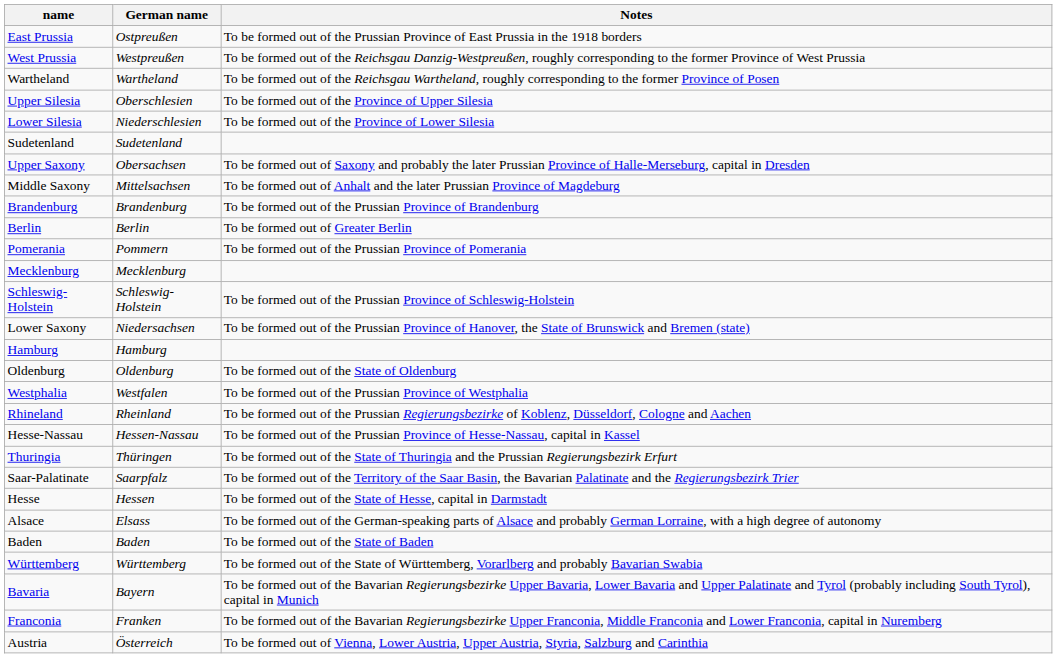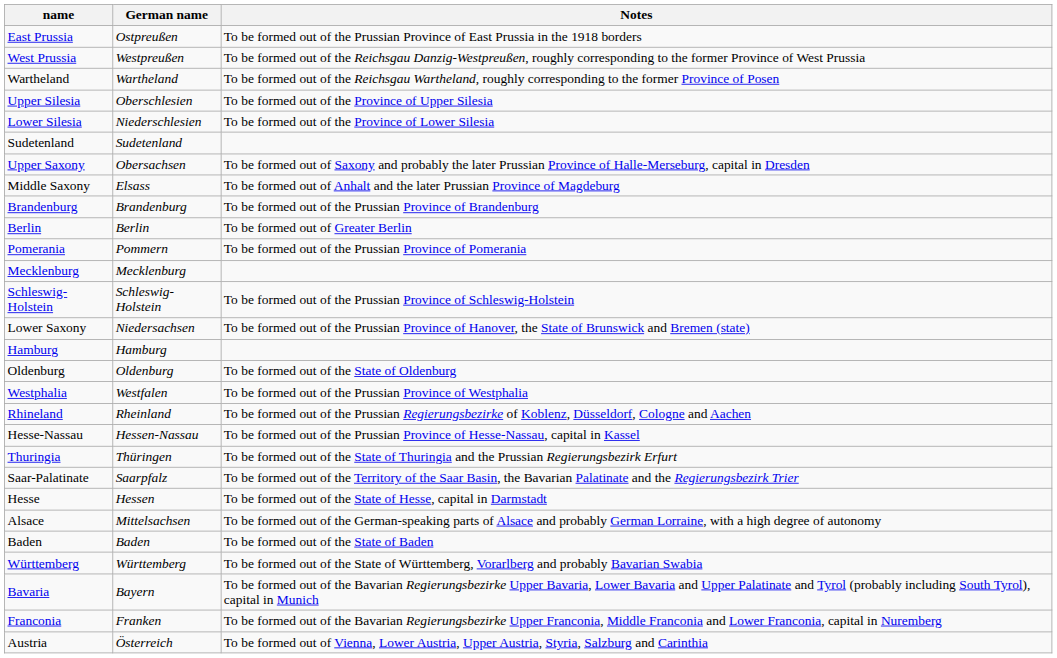Middle Saxony | German name: Mittelsachsen -> Elsass
Alsace | German name: Elsass -> Mittelsachsen
